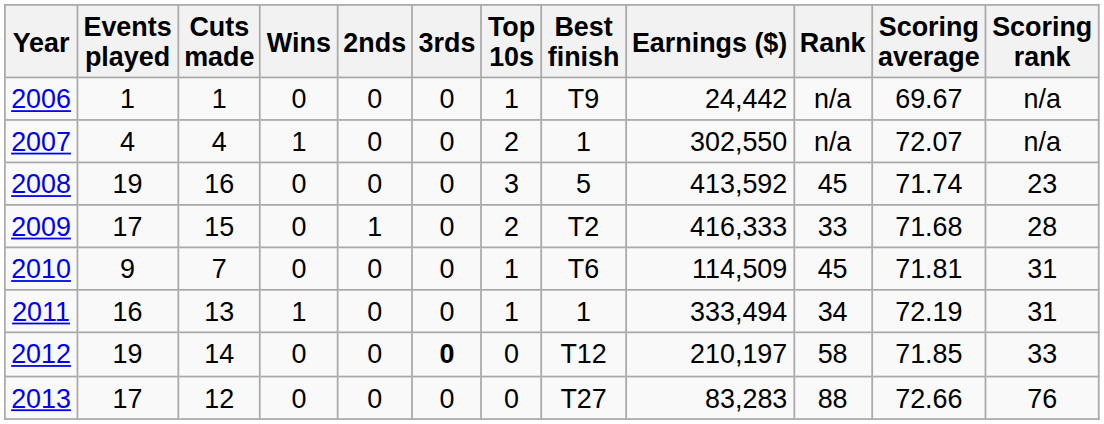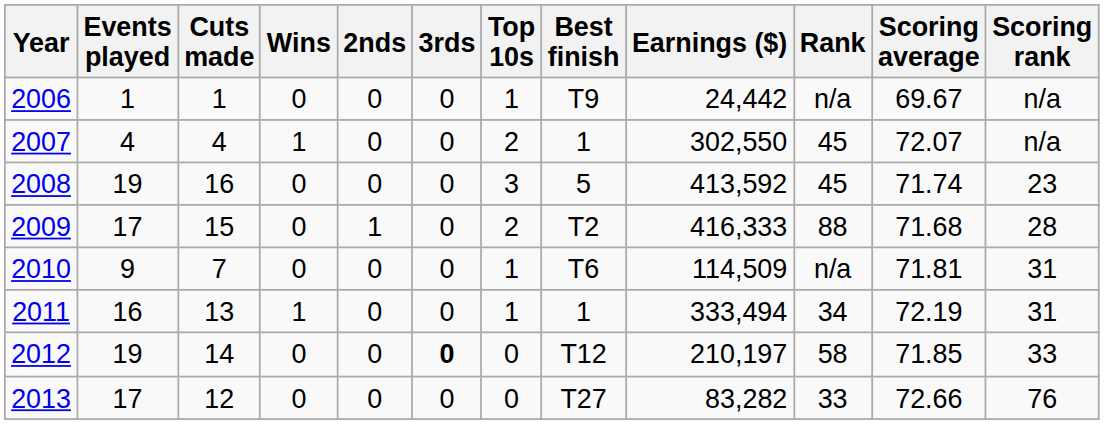2007 | Rank: n/a -> 45
2009 | Rank: 33 -> 88
2010 | Rank: 45 -> n/a
2013 | Earnings ($): 83,283 -> 83,282
2013 | Rank: 88 -> 33
